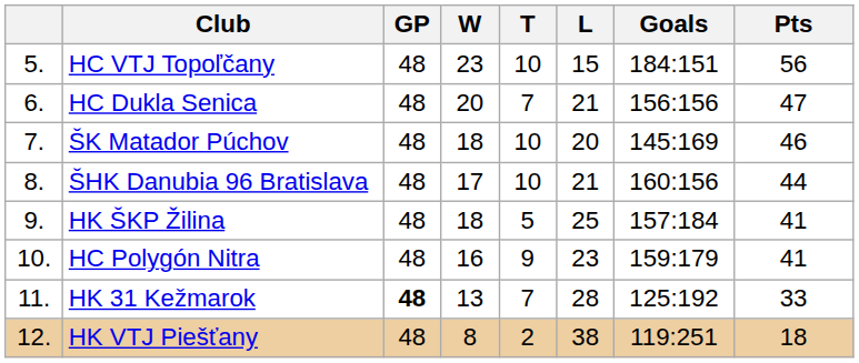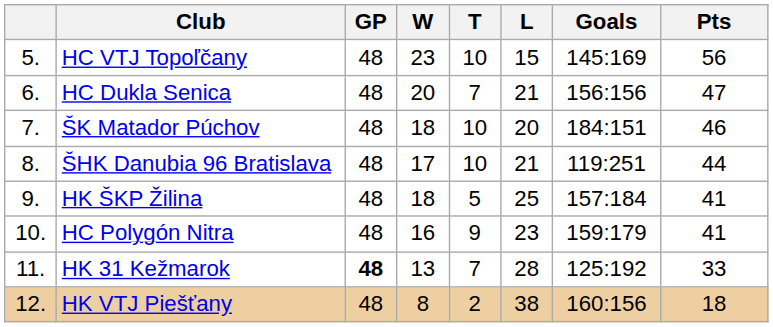HC VTJ Topoľčany | Goals: 184:151 -> 145:169
ŠK Matador Púchov | Goals: 145:169 -> 184:151
ŠHK Danubia 96 Bratislava | Goals: 160:156 -> 119:251
HK VTJ Piešťany | Goals: 119:251 -> 160:156
